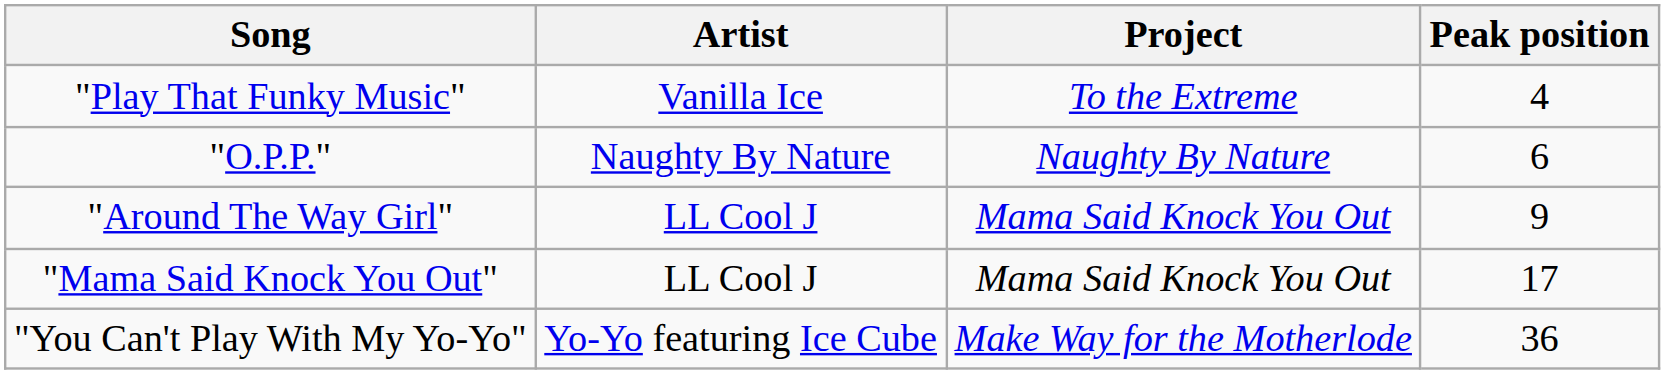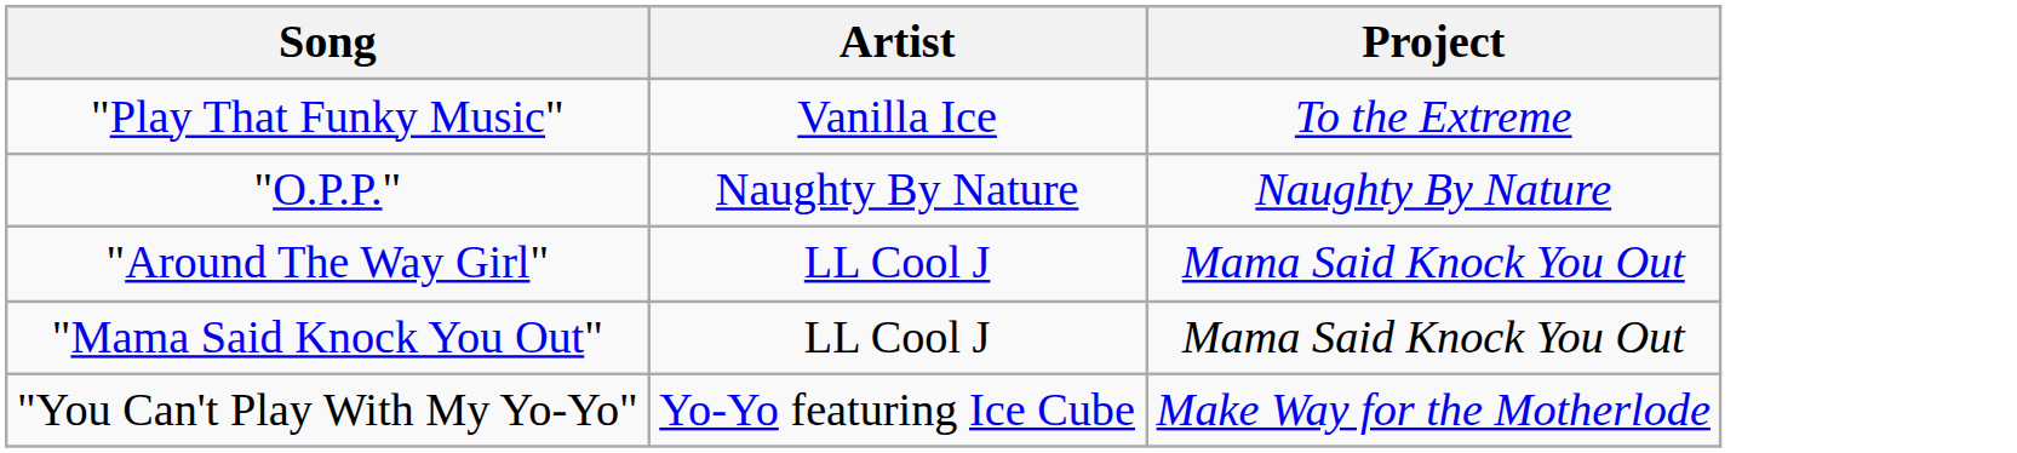- column: Peak position | 4 | 6 | 9 | 17 | 36
